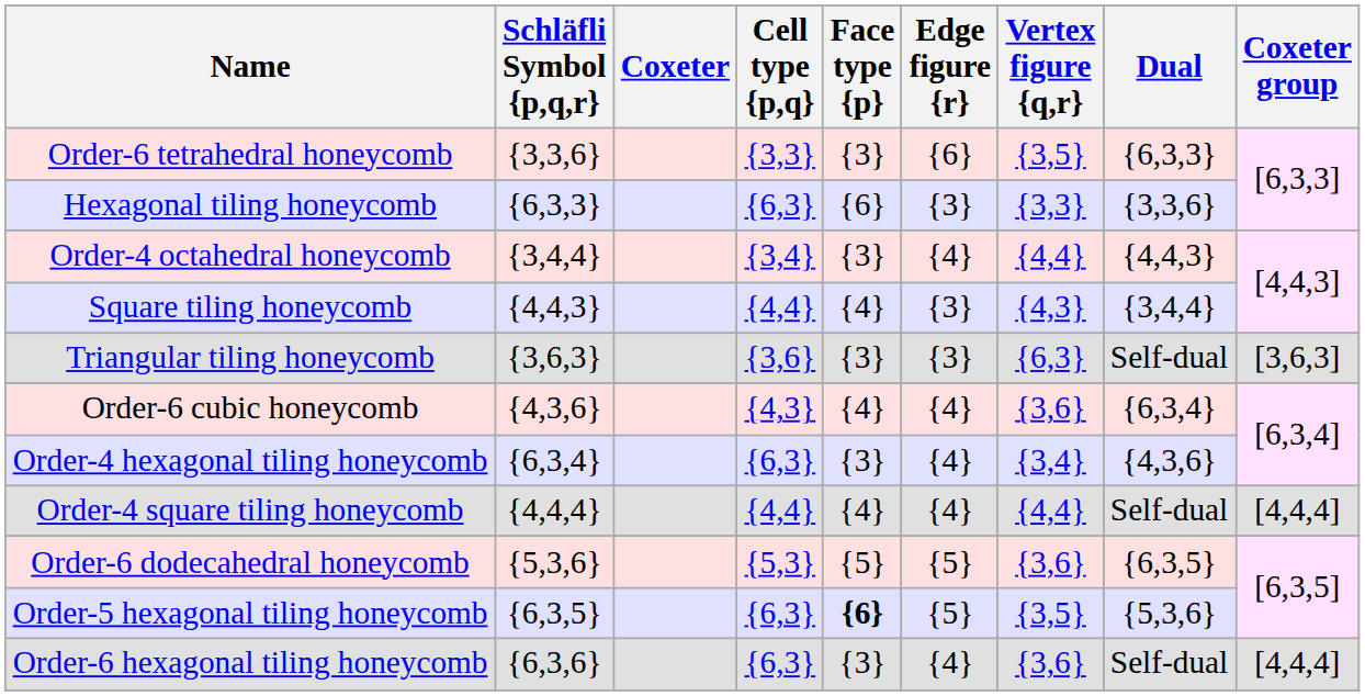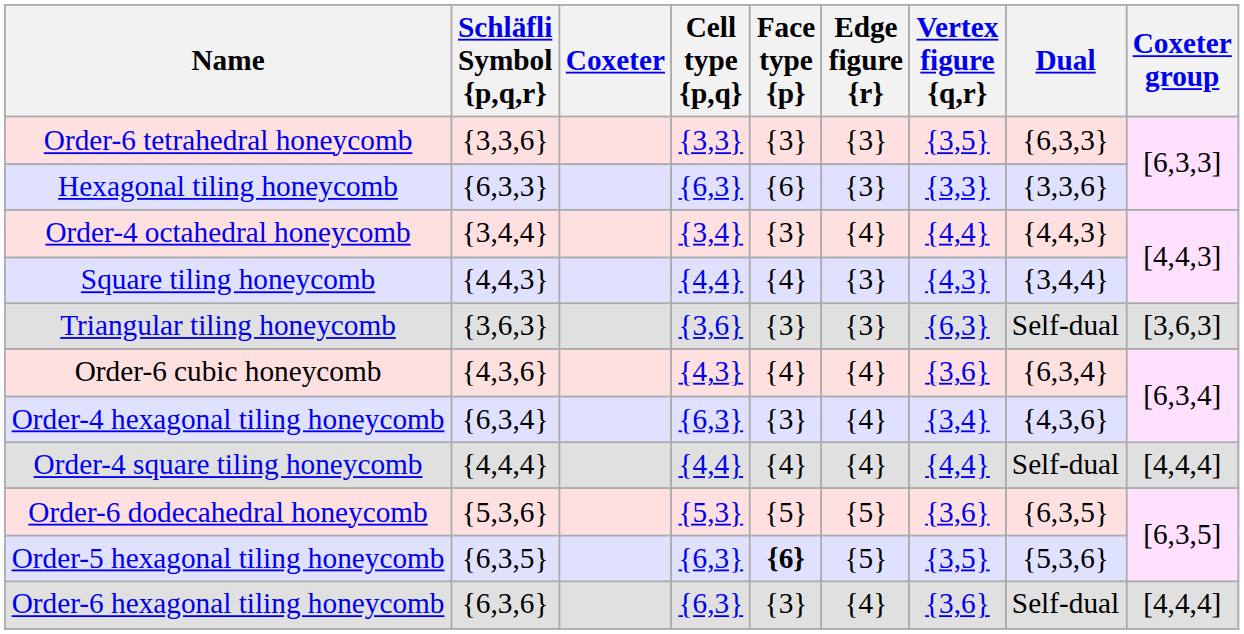Order-6 tetrahedral honeycomb | Edge figure {r}: {6} -> {3}
